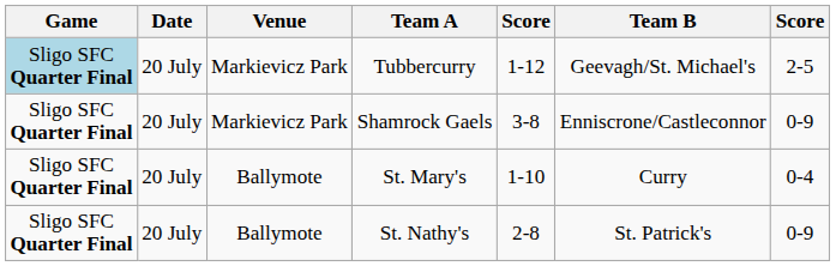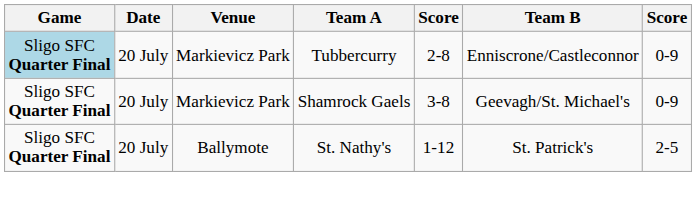Tubbercurry | column 5: 1-12 -> 2-8
Tubbercurry | Team B: Geevagh/St. Michael's -> Enniscrone/Castleconnor
Tubbercurry | column 7: 2-5 -> 0-9
Shamrock Gaels | Team B: Enniscrone/Castleconnor -> Geevagh/St. Michael's
- row: Sligo SFC Quarter Final | 20 July | Ballymote | St. Mary's | 1-10 | Curry | 0-4
St. Nathy's | column 5: 2-8 -> 1-12
St. Nathy's | column 7: 0-9 -> 2-5
